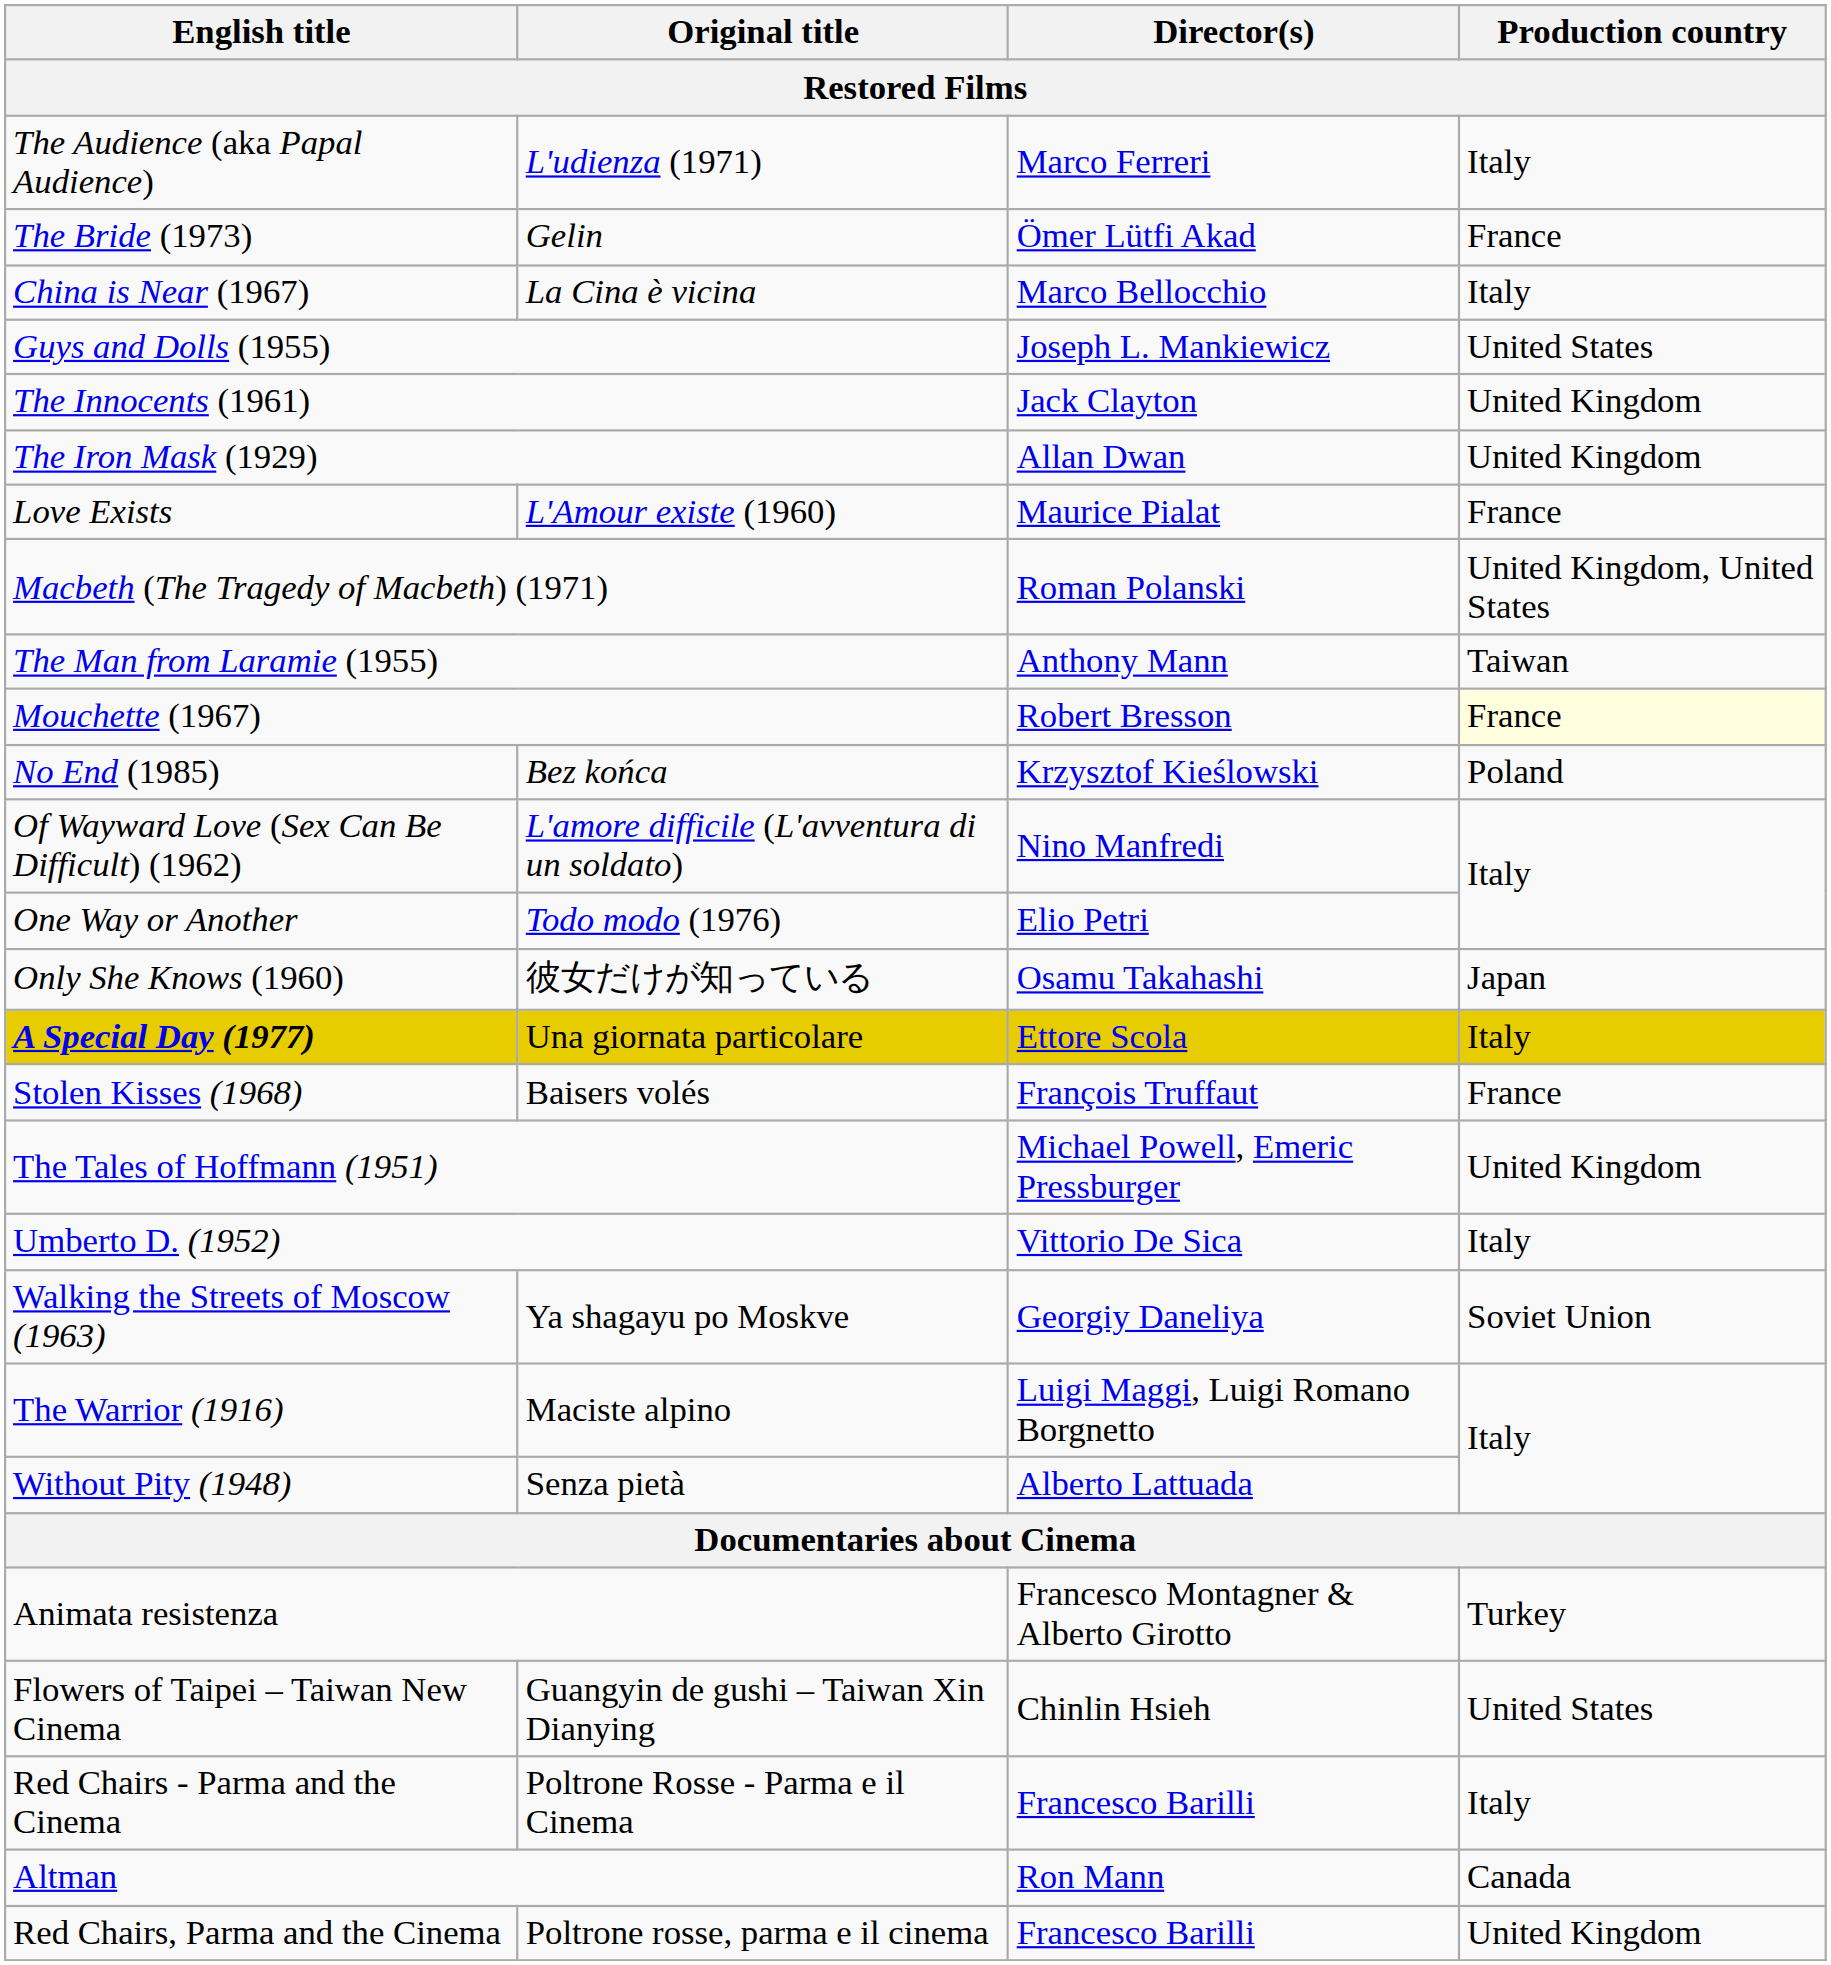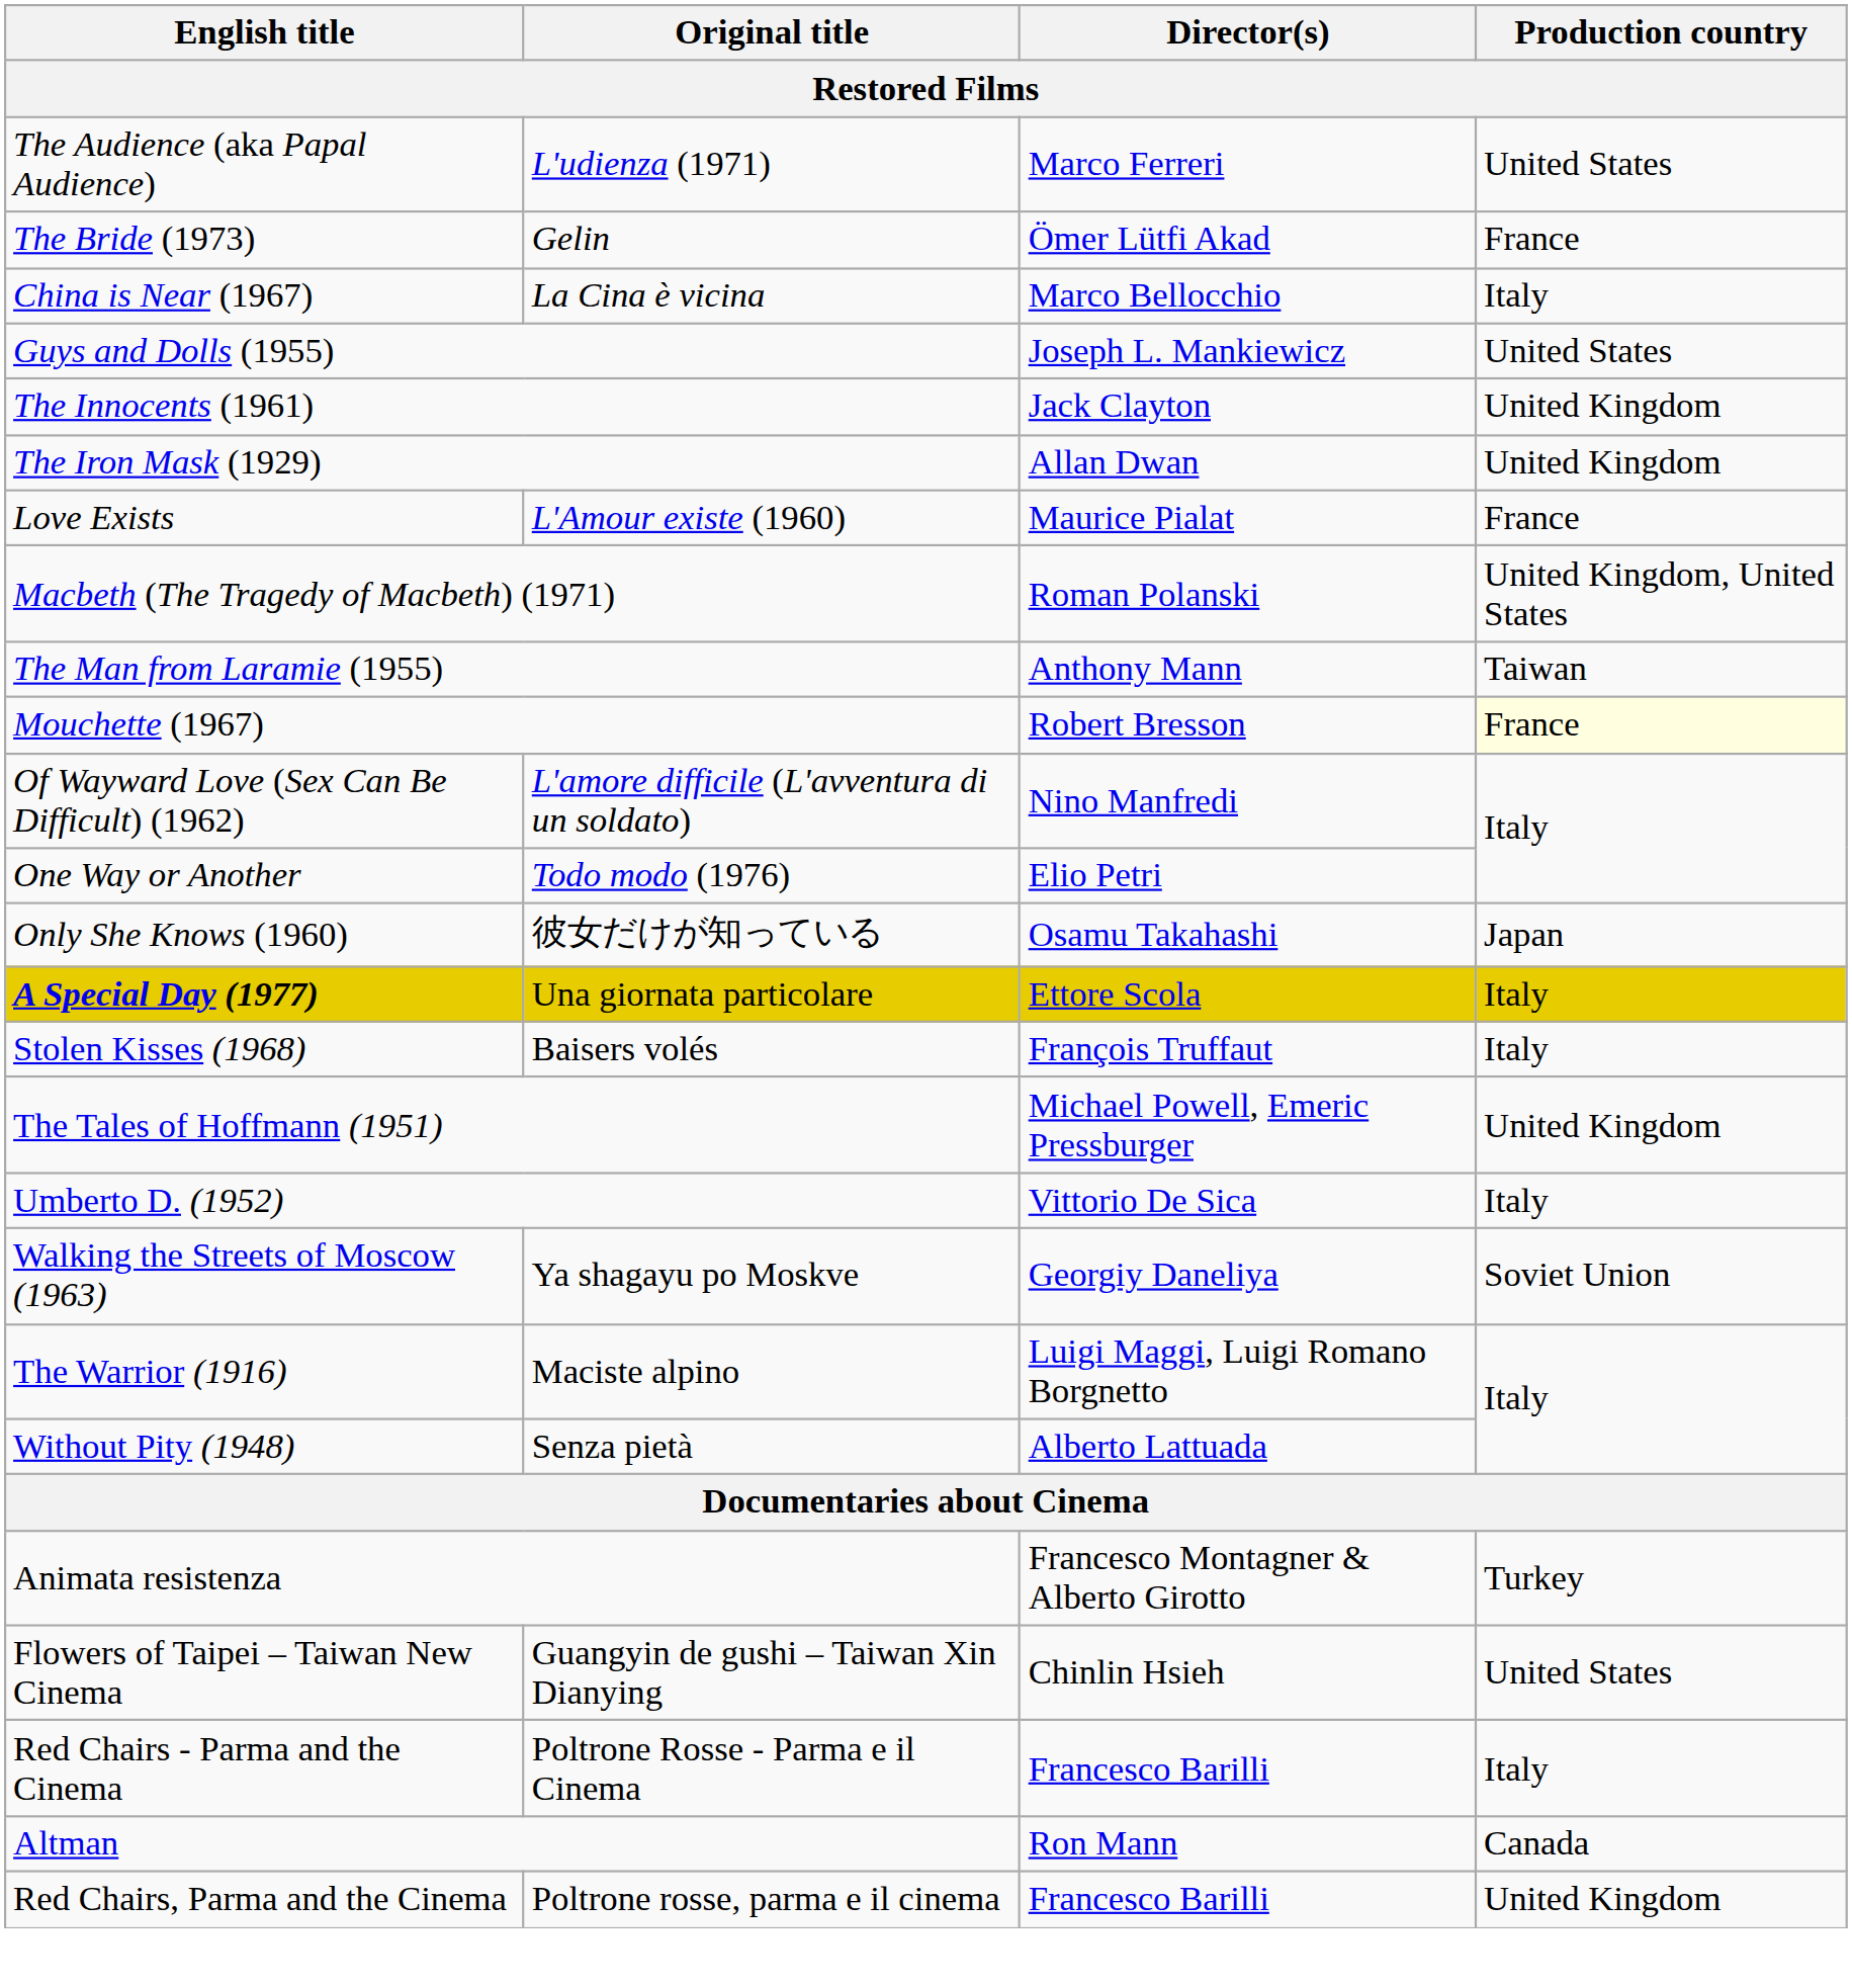The Audience (aka Papal Audience) | Production country: Italy -> United States
- row: No End (1985) | Bez końca | Krzysztof Kieślowski | Poland
Stolen Kisses (1968) | Production country: France -> Italy
